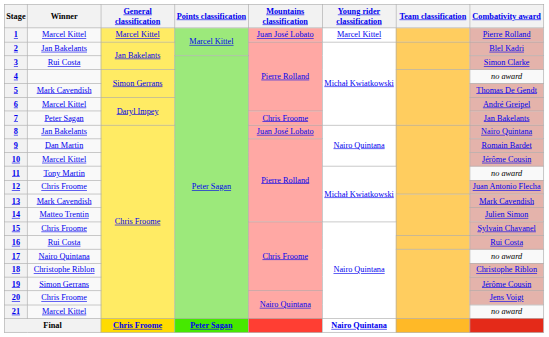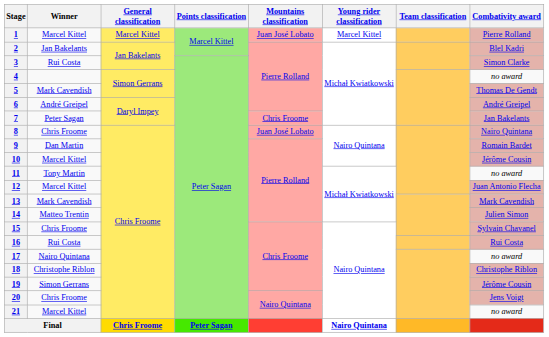6 | Winner: Marcel Kittel -> André Greipel
8 | Winner: Jan Bakelants -> Chris Froome
12 | Winner: Chris Froome -> Marcel Kittel
